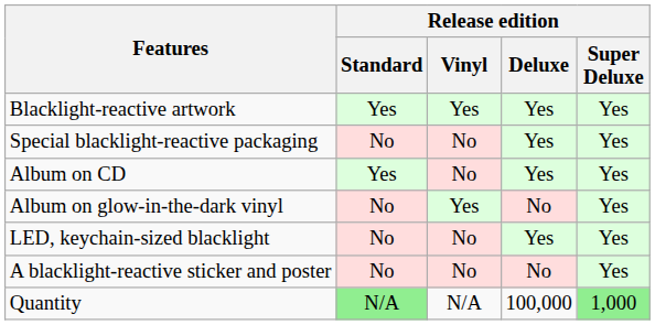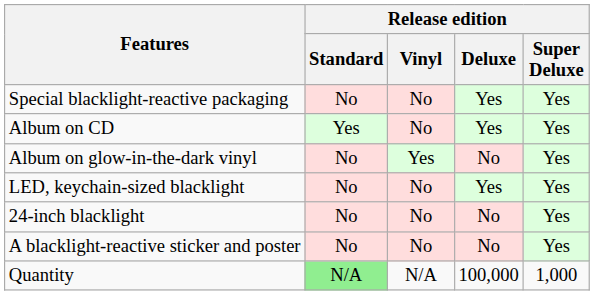- row: Blacklight-reactive artwork | Yes | Yes | Yes | Yes
+ row: 24-inch blacklight | No | No | No | Yes
Quantity | Release edition / Super Deluxe: lightgreen background -> no background
